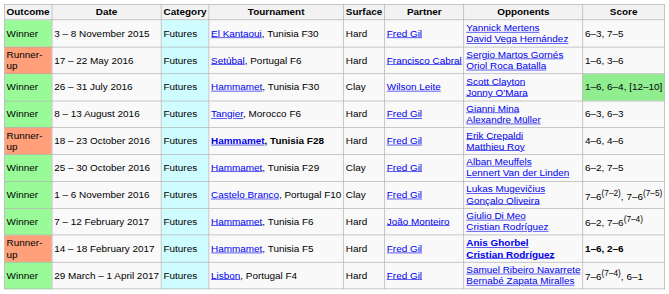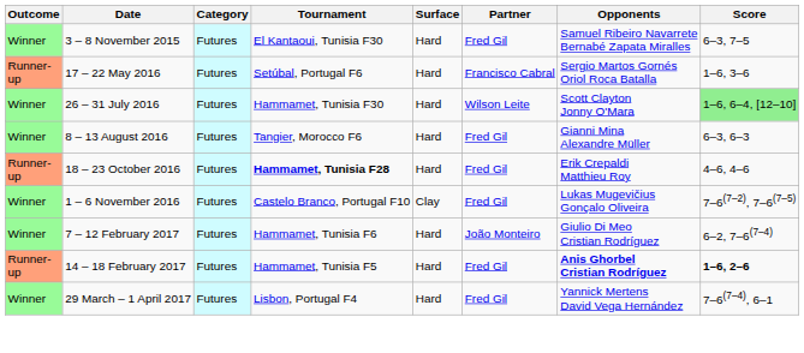3 – 8 November 2015 | Opponents: Yannick Mertens David Vega Hernández -> Samuel Ribeiro Navarrete Bernabé Zapata Miralles
26 – 31 July 2016 | Surface: Clay -> Hard
- row: Winner | 25 – 30 October 2016 | Futures | Hammamet, Tunisia F29 | Clay | Fred Gil | Alban Meuffels Lennert Van der Linden | 6–2, 7–5
29 March – 1 April 2017 | Opponents: Samuel Ribeiro Navarrete Bernabé Zapata Miralles -> Yannick Mertens David Vega Hernández
